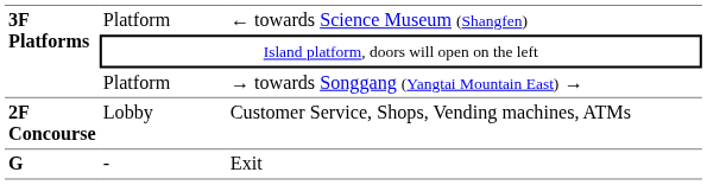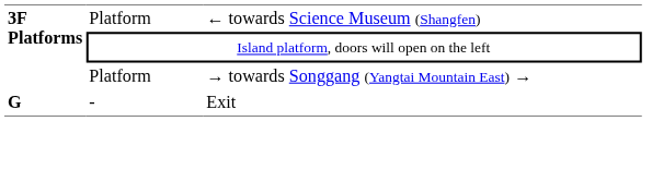- row: 2F Concourse | Lobby | Customer Service, Shops, Vending machines, ATMs
